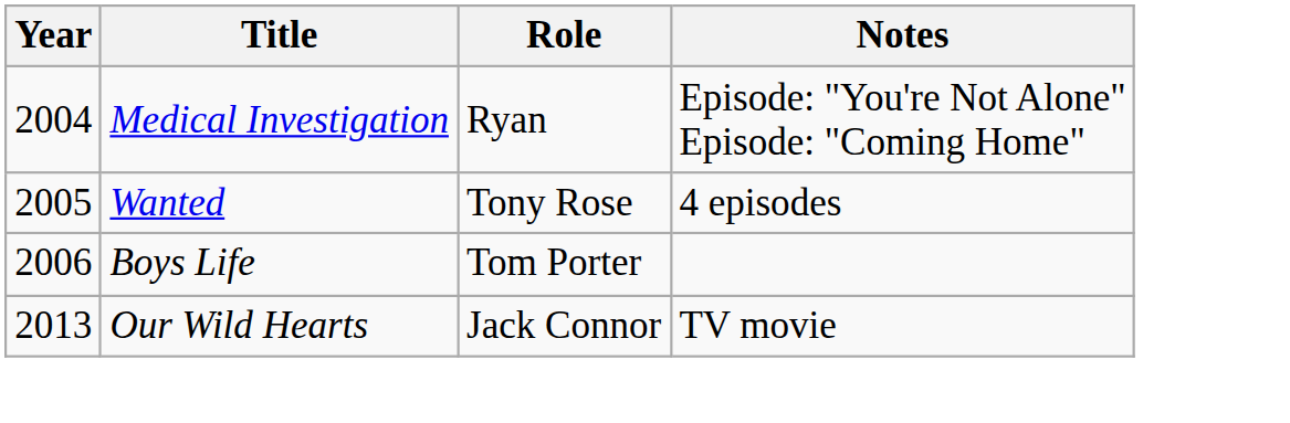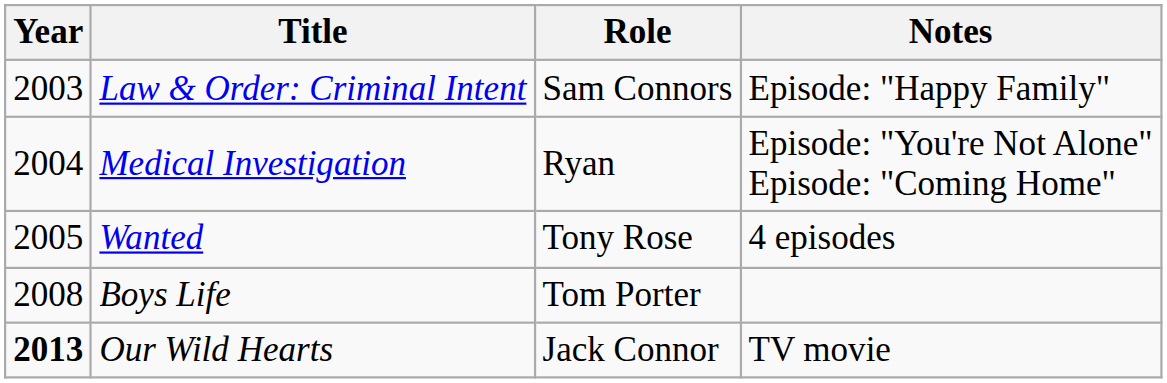+ row: 2003 | Law & Order: Criminal Intent | Sam Connors | Episode: "Happy Family"
Boys Life | Year: 2006 -> 2008
Our Wild Hearts | Year: normal -> bold
